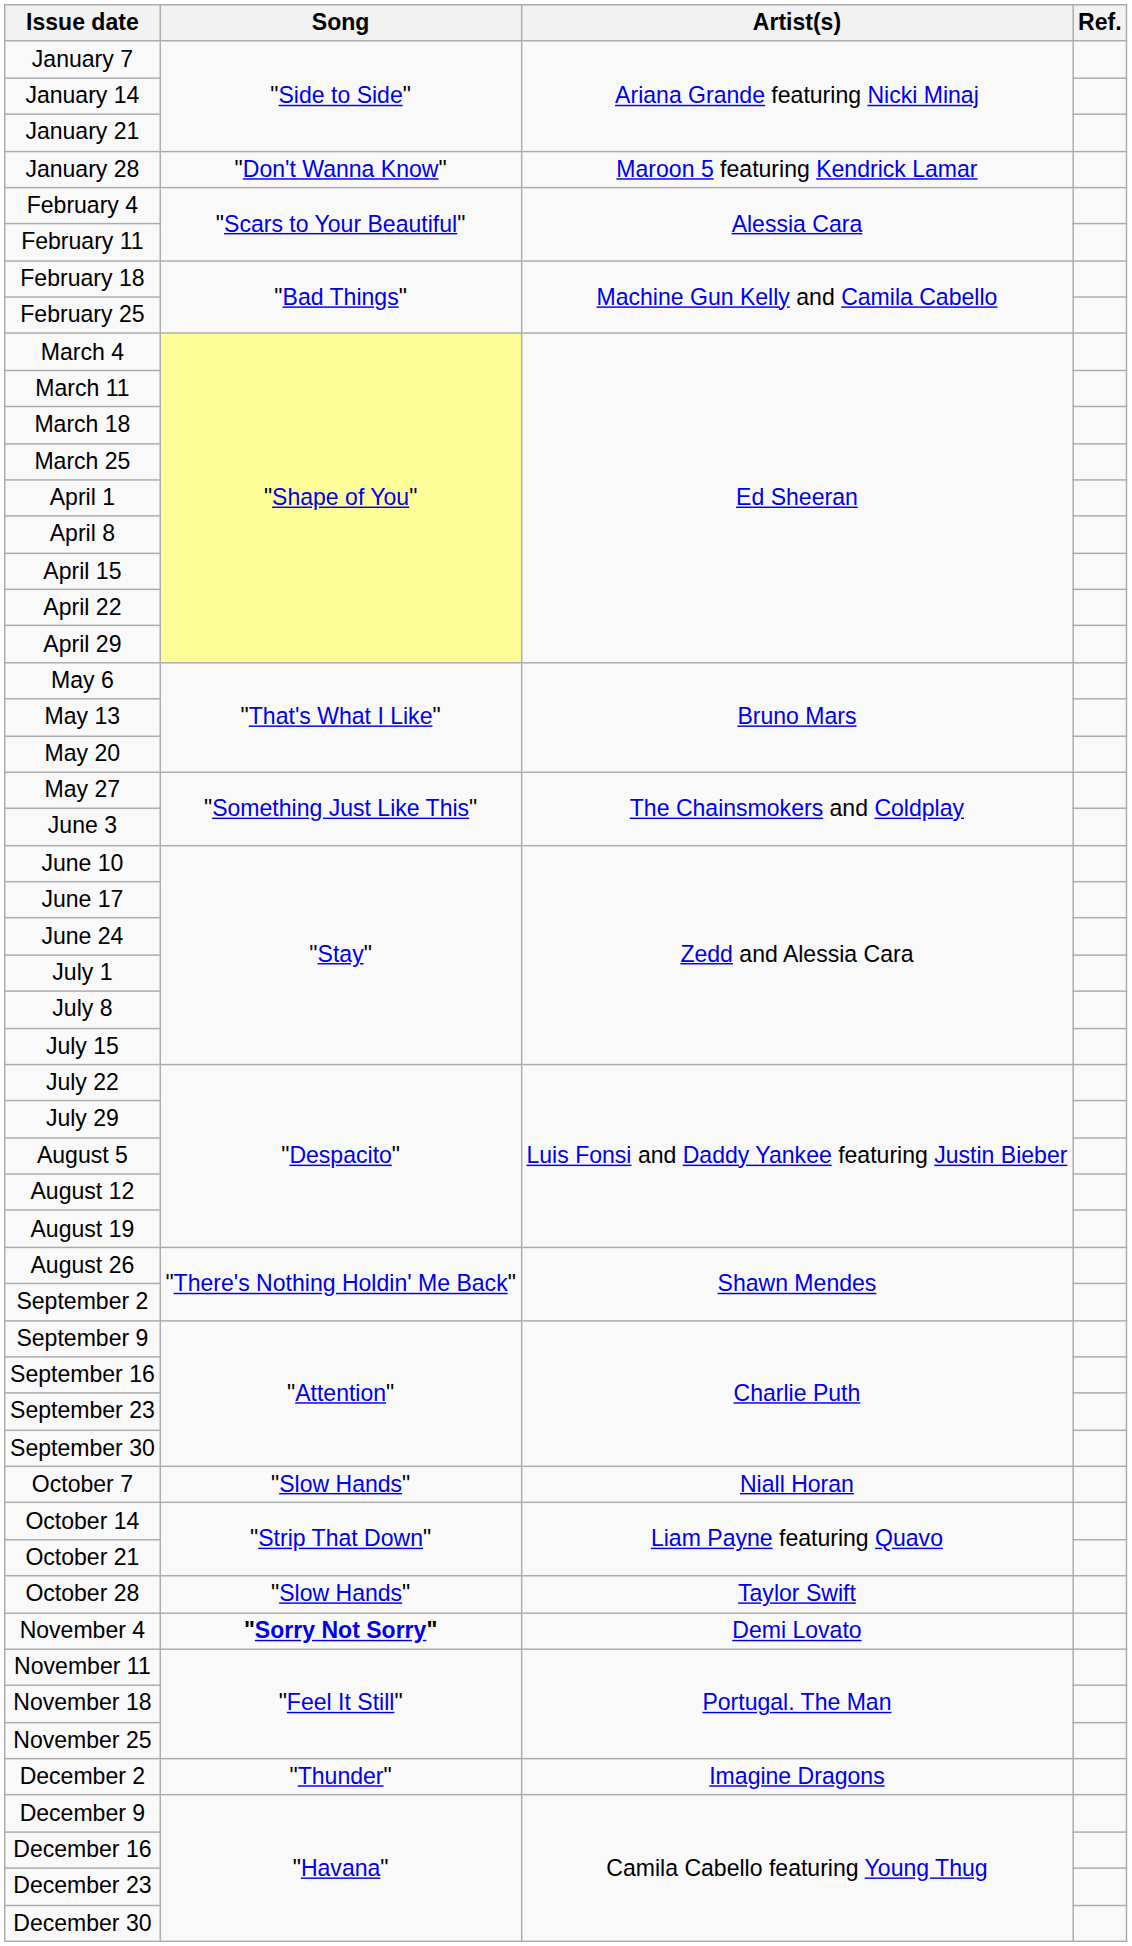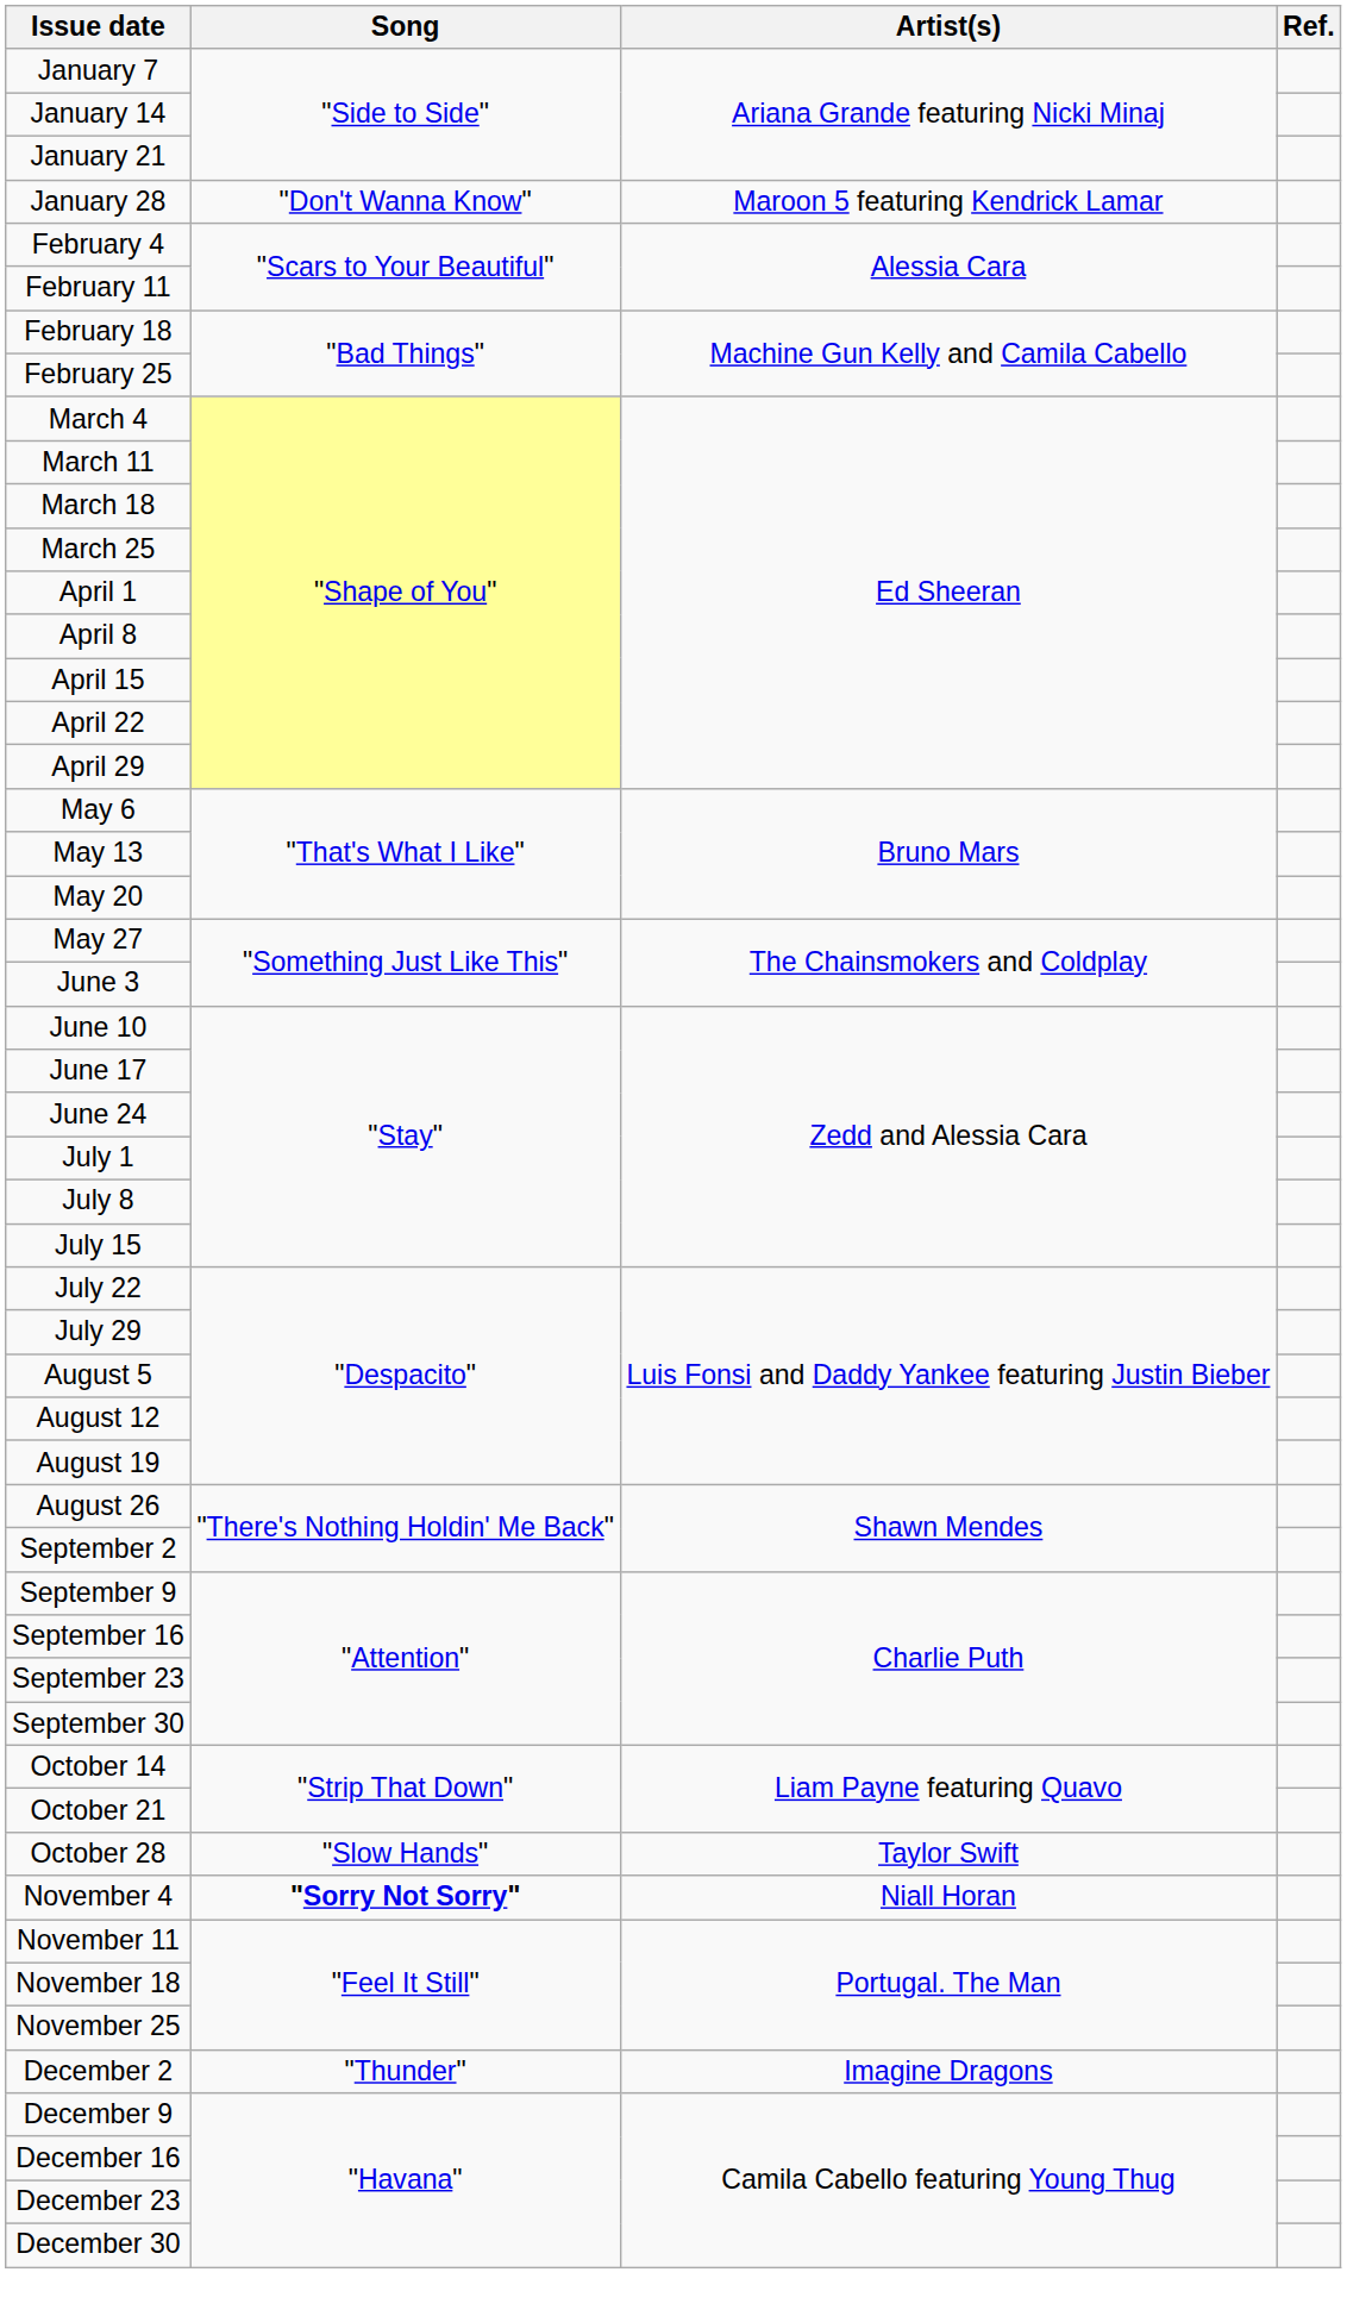- row: October 7 | "Slow Hands" | Niall Horan
November 4 | Artist(s): Demi Lovato -> Niall Horan
